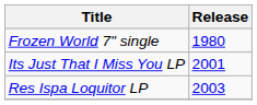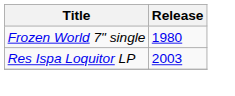- row: Its Just That I Miss You LP | 2001
